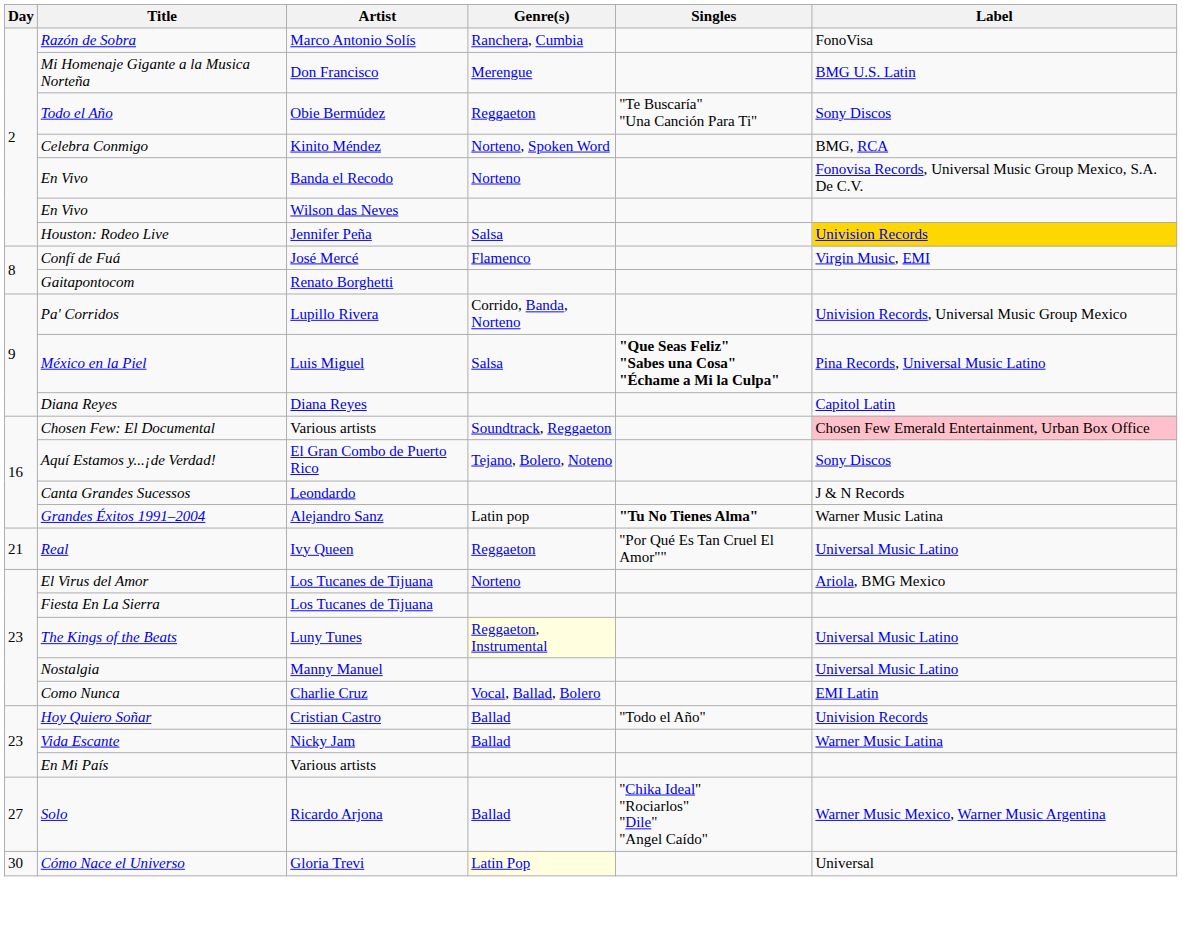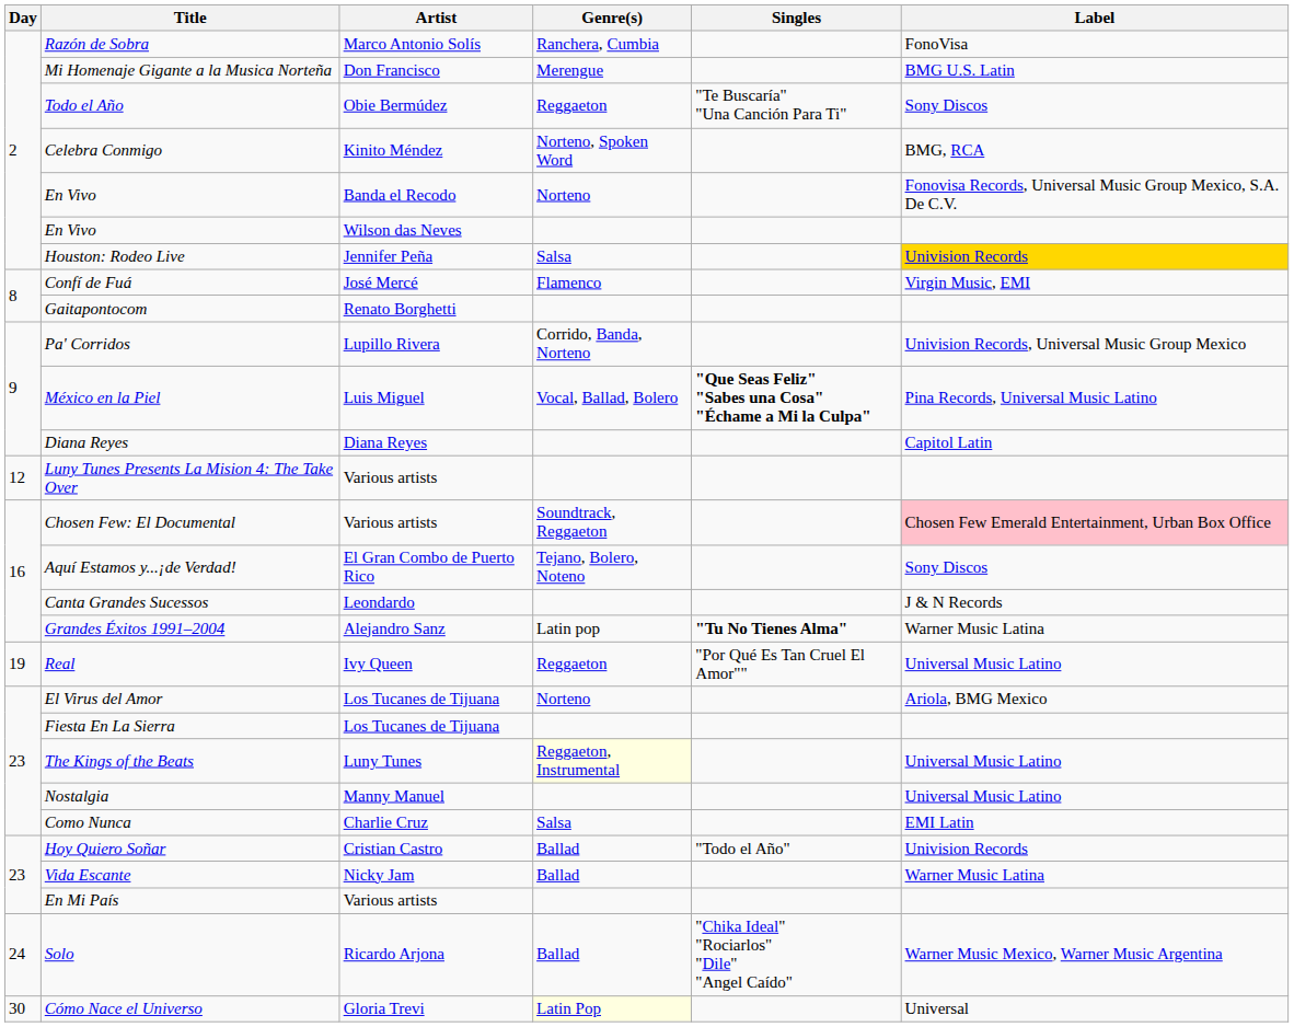México en la Piel | Genre(s): Salsa -> Vocal, Ballad, Bolero
+ row: 12 | Luny Tunes Presents La Mision 4: The Take Over | Various artists
Real | Day: 21 -> 19
Como Nunca | Genre(s): Vocal, Ballad, Bolero -> Salsa
Solo | Day: 27 -> 24
